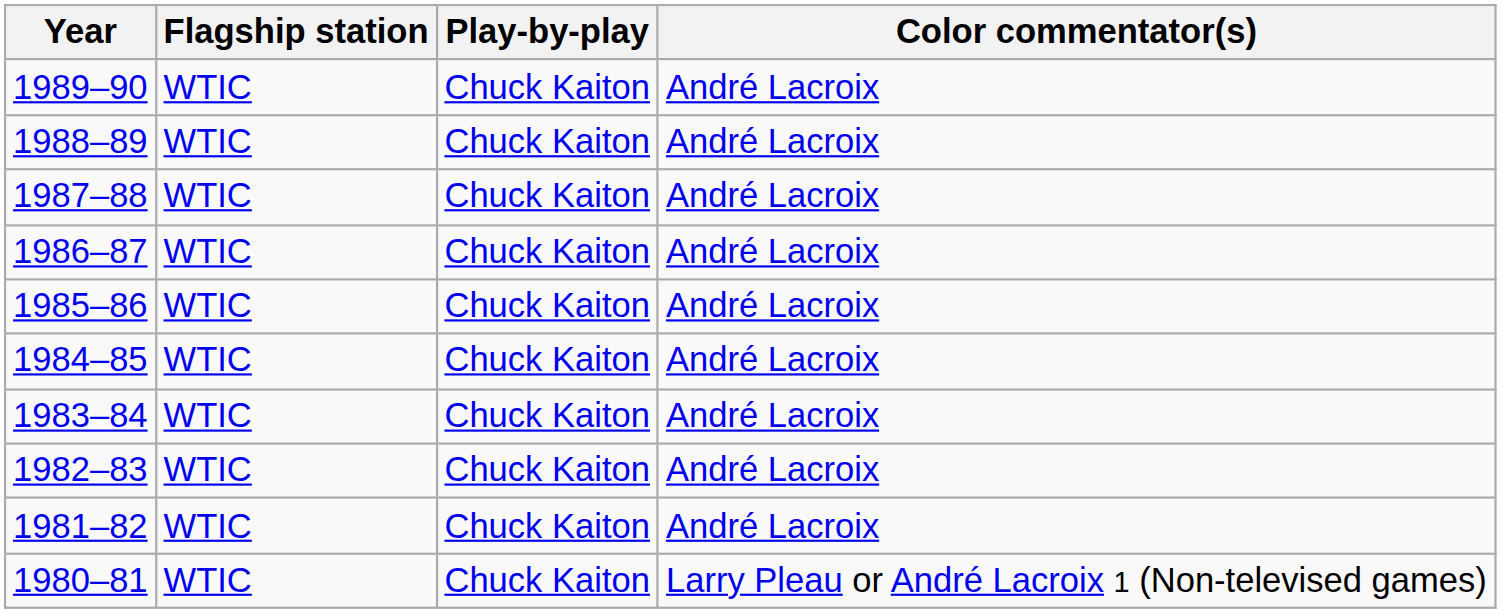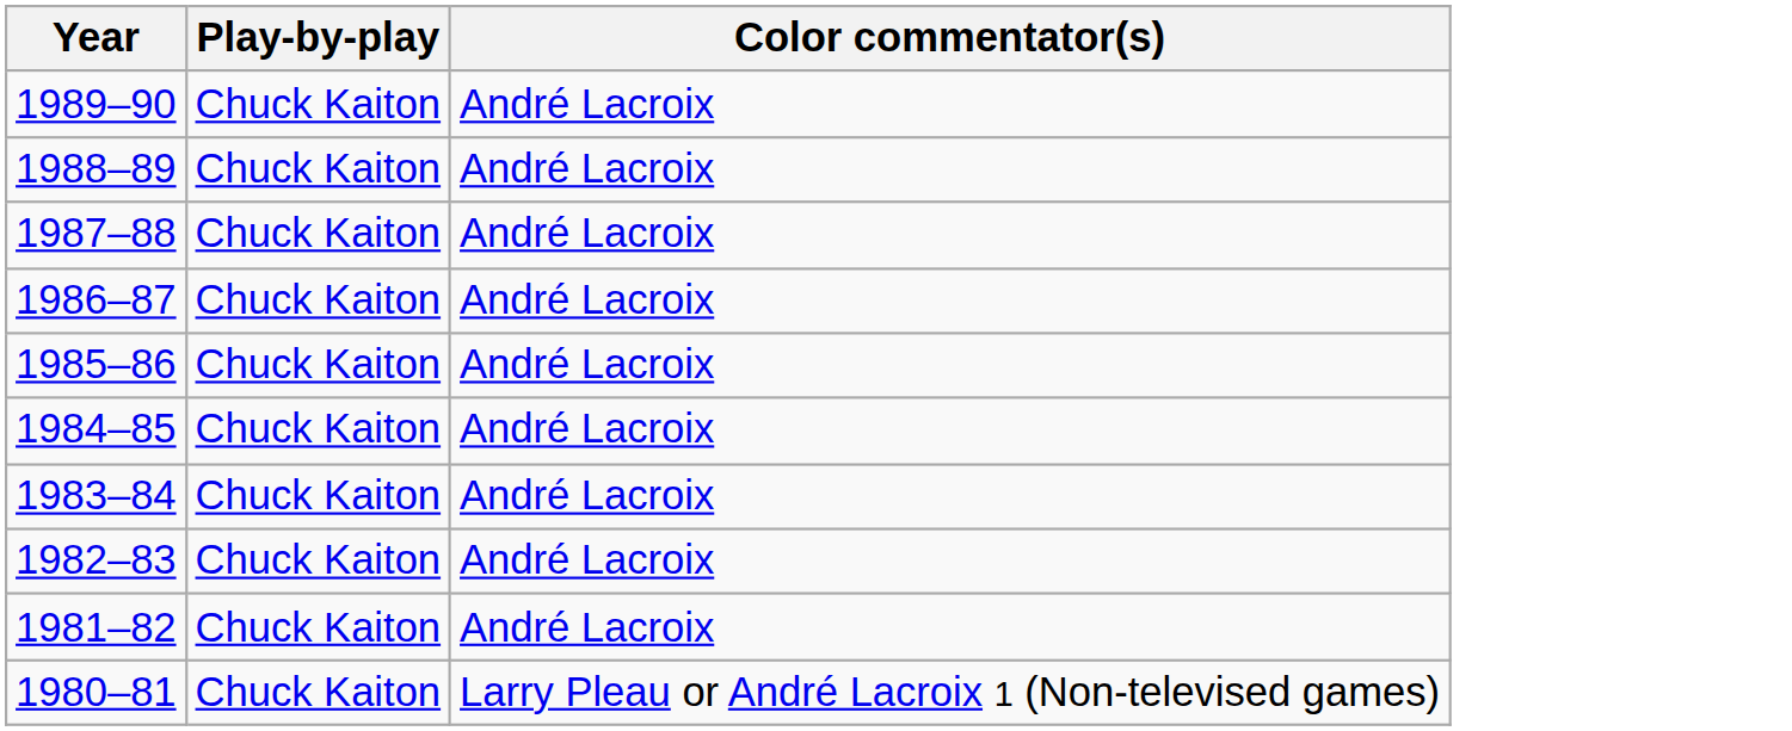- column: Flagship station | WTIC | WTIC | WTIC | WTIC | WTIC | WTIC | WTIC | WTIC | WTIC | WTIC
